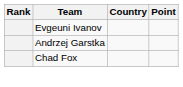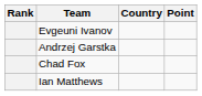+ row: Ian Matthews
